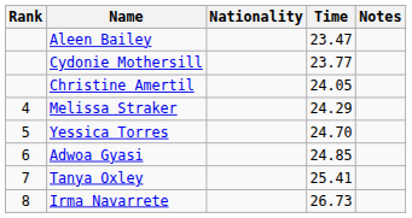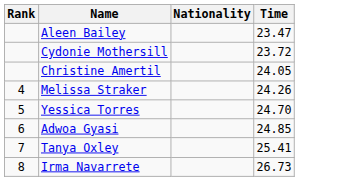- column: Notes
Cydonie Mothersill | Time: 23.77 -> 23.72
Melissa Straker | Time: 24.29 -> 24.26
